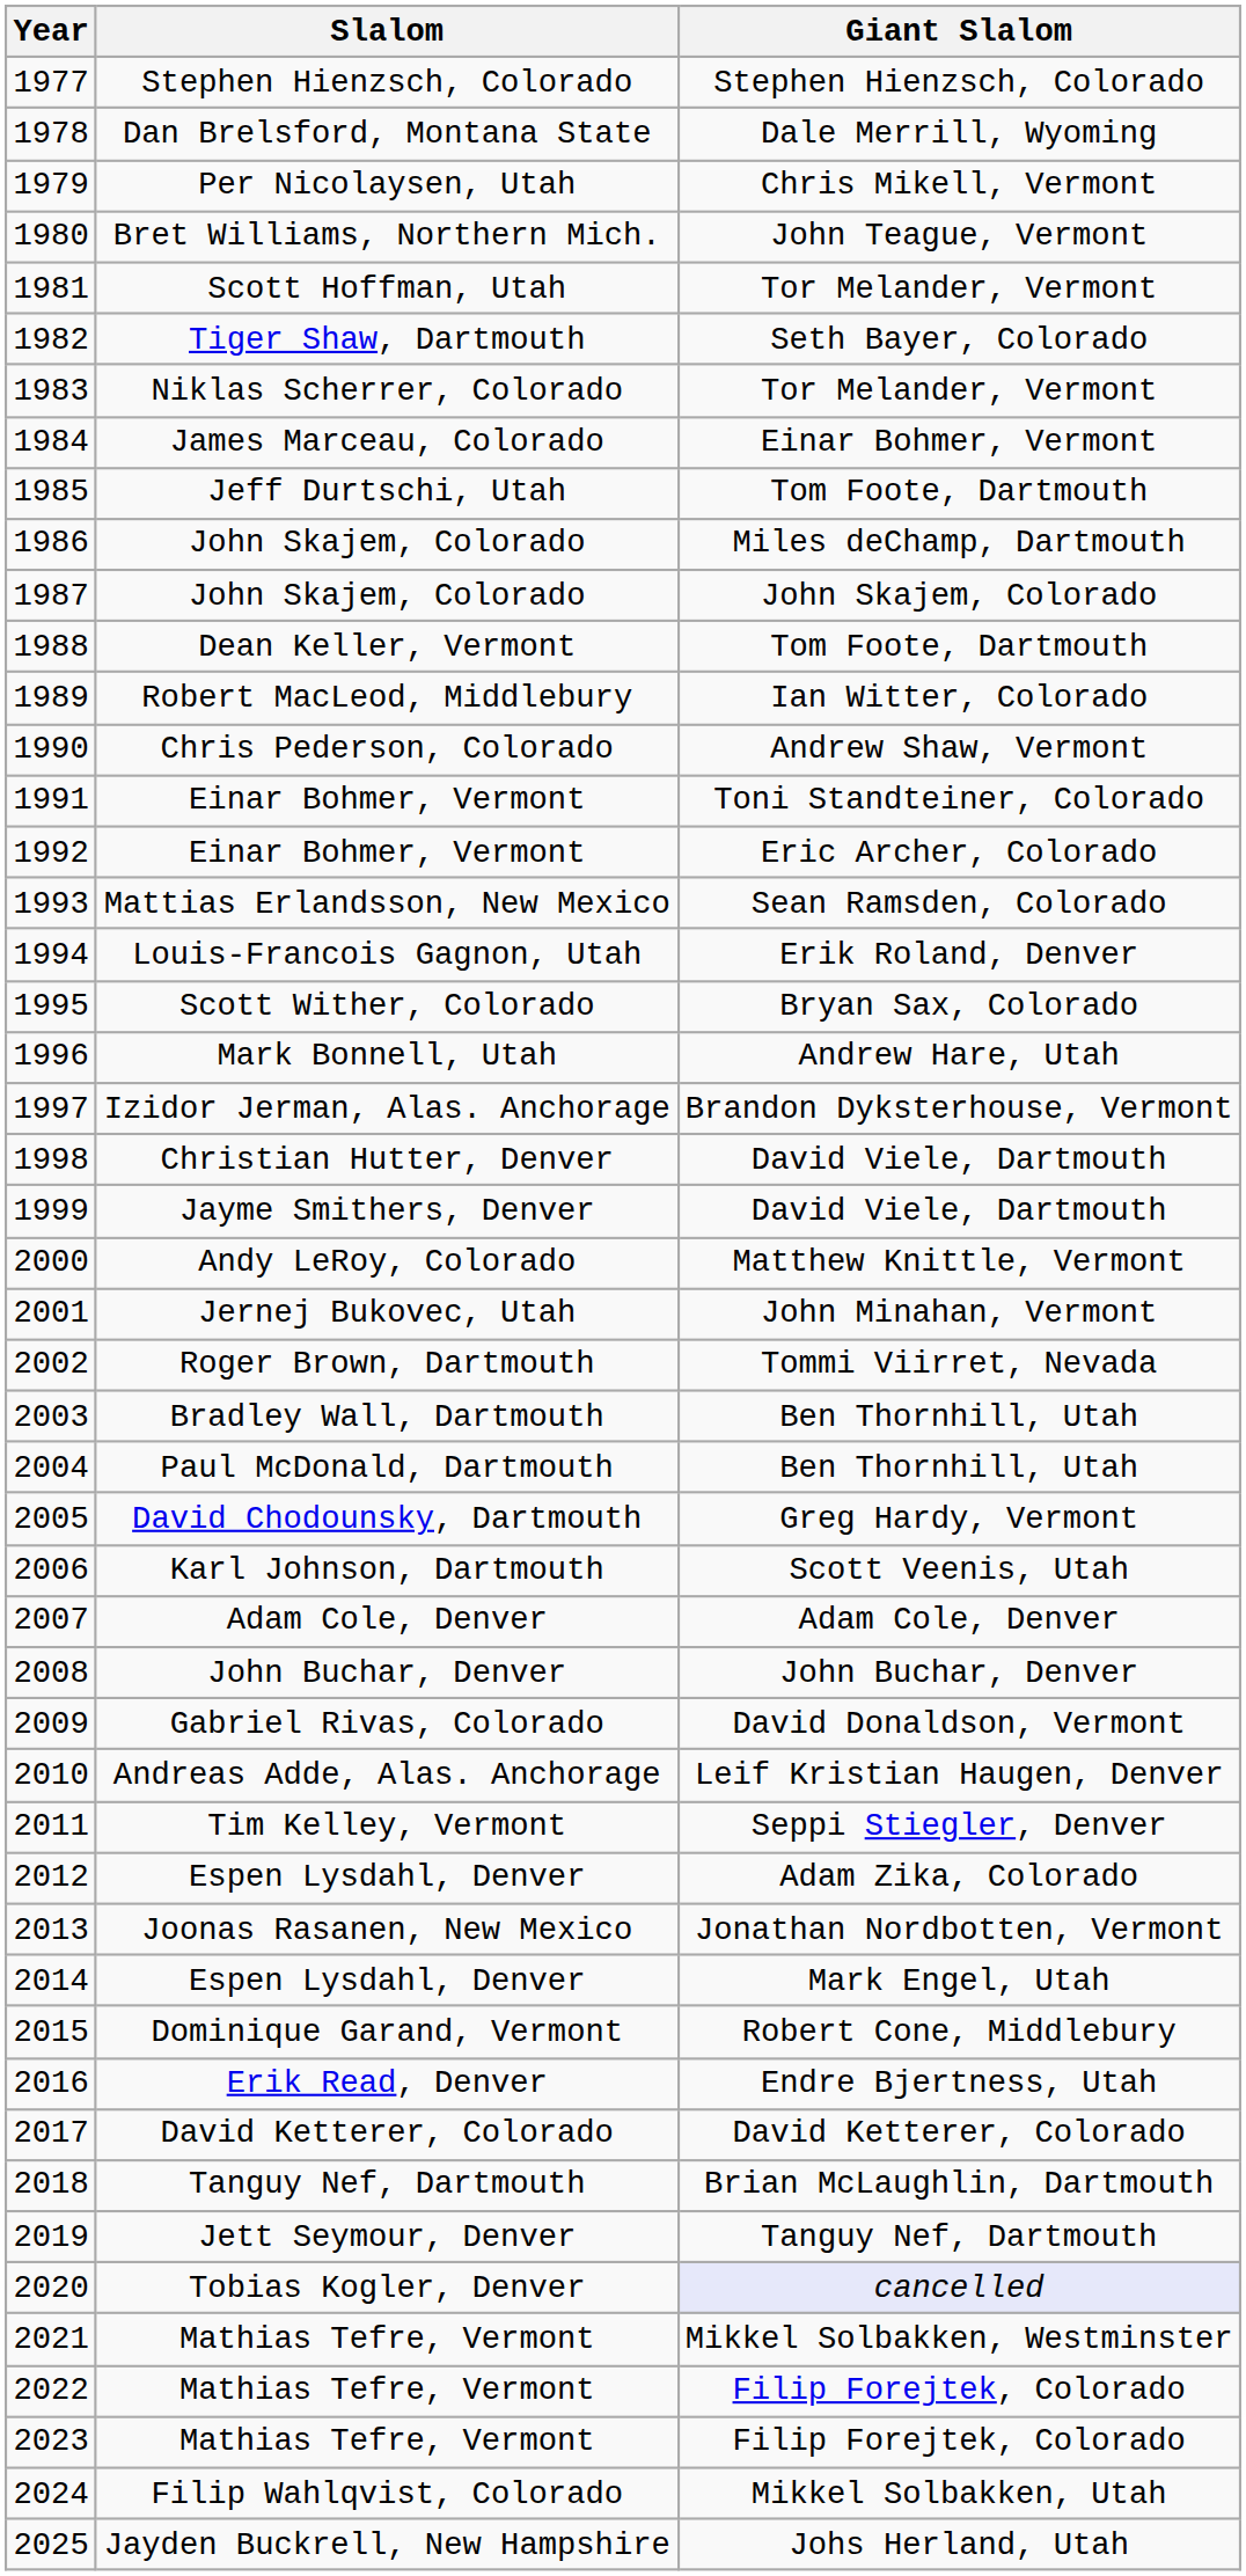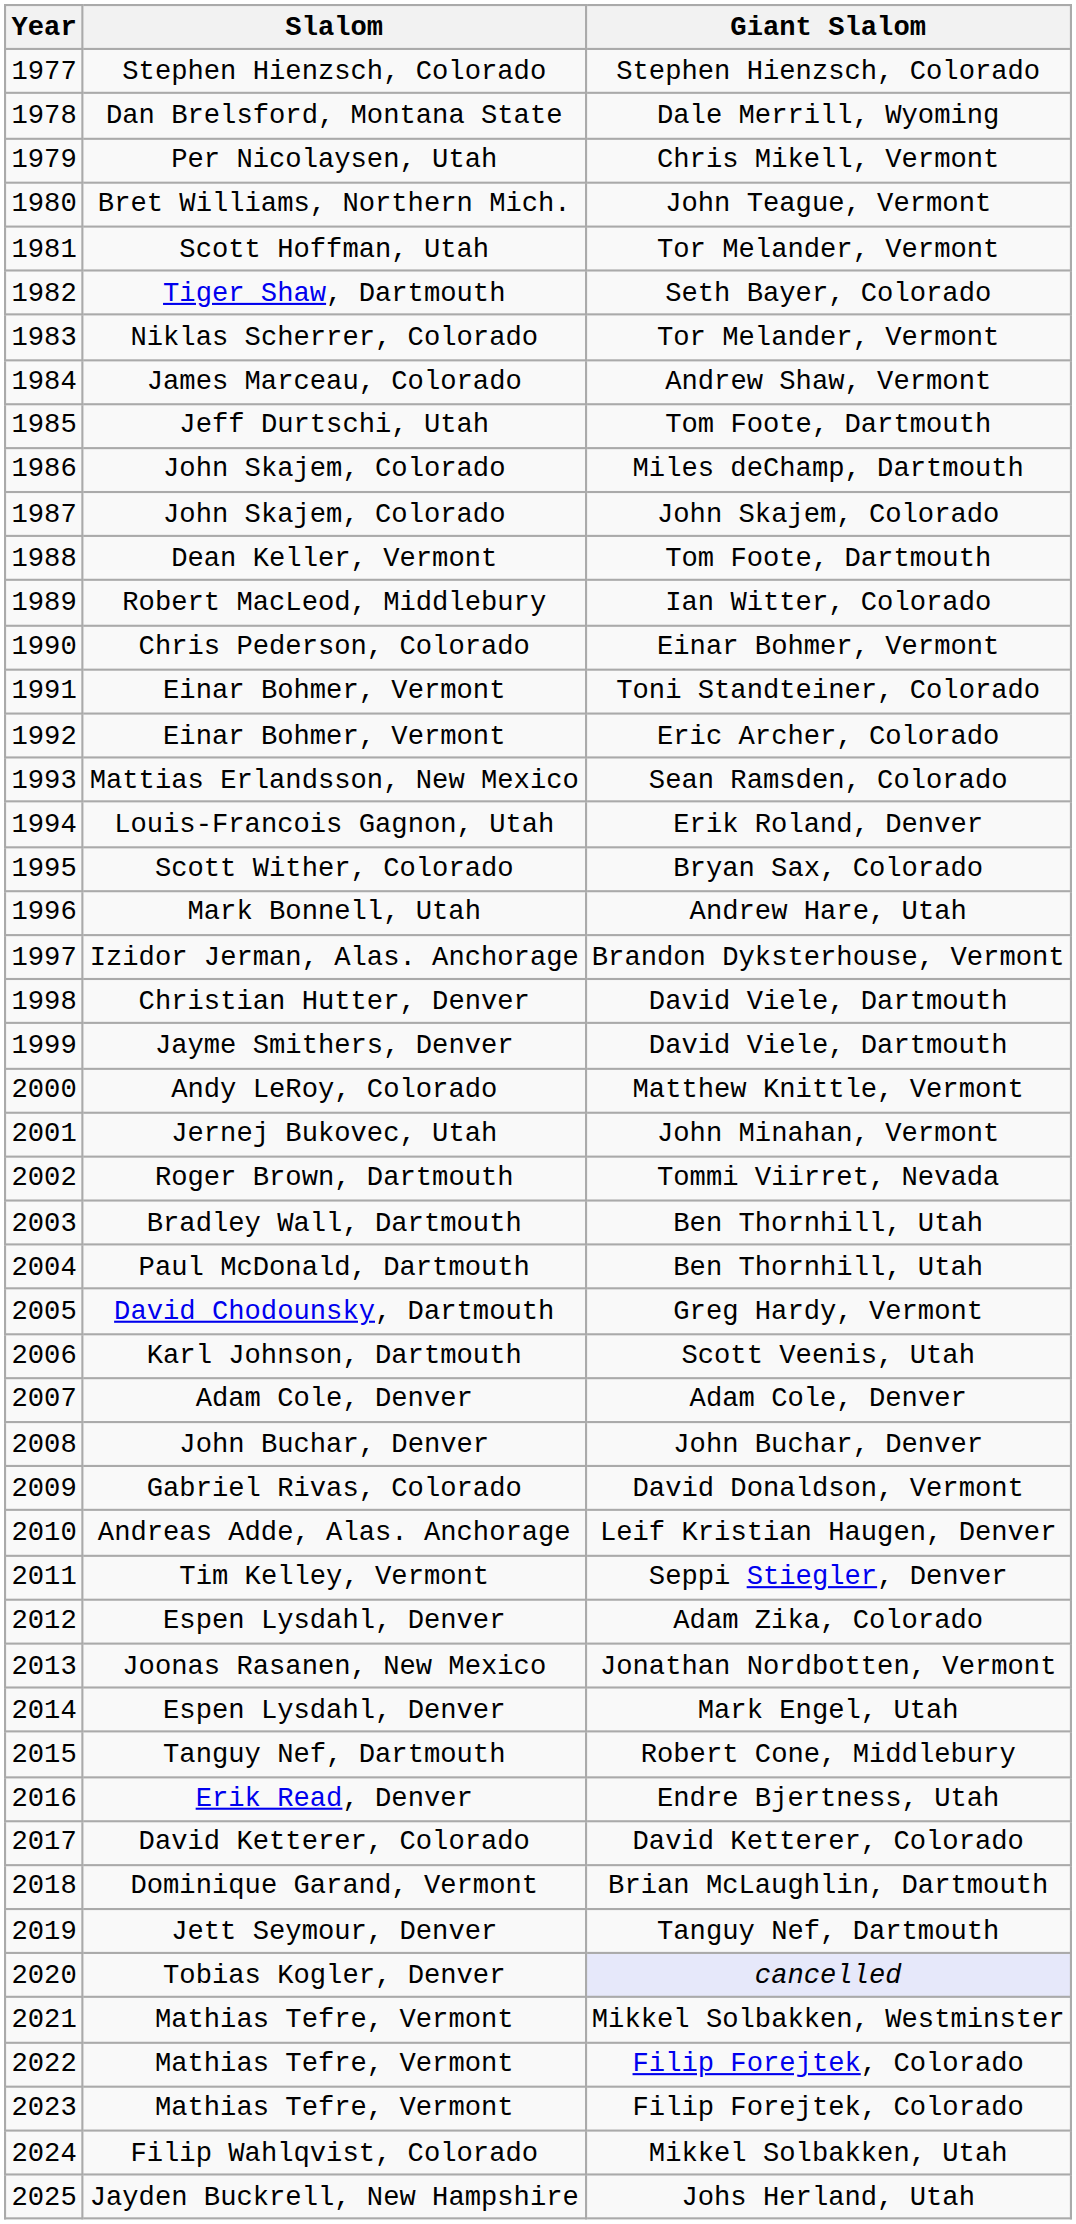1984 | Giant Slalom: Einar Bohmer, Vermont -> Andrew Shaw, Vermont
1990 | Giant Slalom: Andrew Shaw, Vermont -> Einar Bohmer, Vermont
2015 | Slalom: Dominique Garand, Vermont -> Tanguy Nef, Dartmouth
2018 | Slalom: Tanguy Nef, Dartmouth -> Dominique Garand, Vermont
